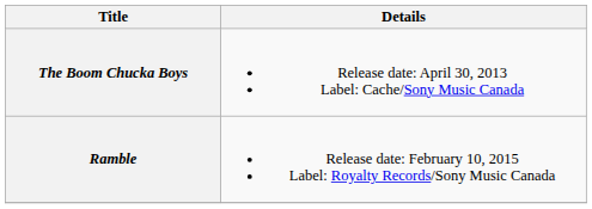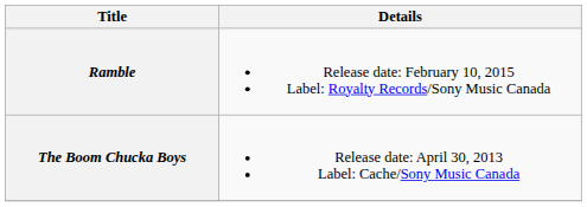rows swapped: The Boom Chucka Boys <-> Ramble
